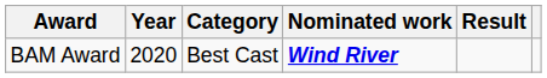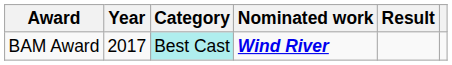BAM Award | Year: 2020 -> 2017
BAM Award | Category: no background -> paleturquoise background
